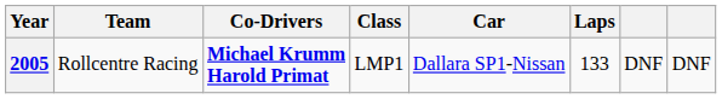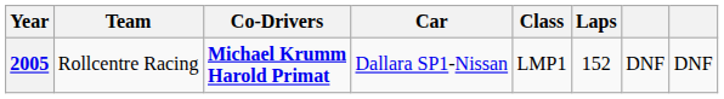columns swapped: Car <-> Class
2005 | Laps: 133 -> 152
